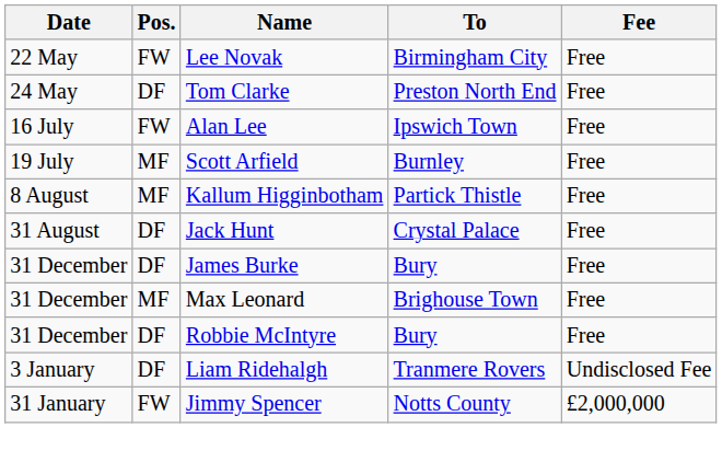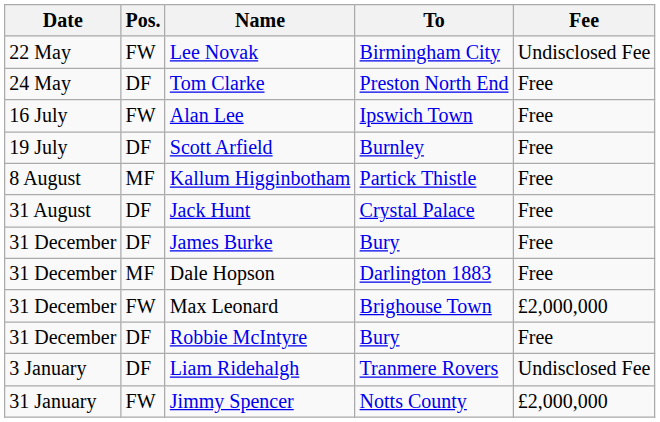Lee Novak | Fee: Free -> Undisclosed Fee
Scott Arfield | Pos.: MF -> DF
+ row: 31 December | MF | Dale Hopson | Darlington 1883 | Free
Max Leonard | Pos.: MF -> FW
Max Leonard | Fee: Free -> £2,000,000
